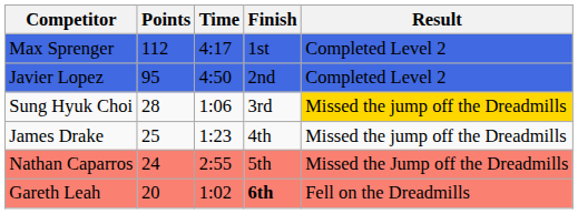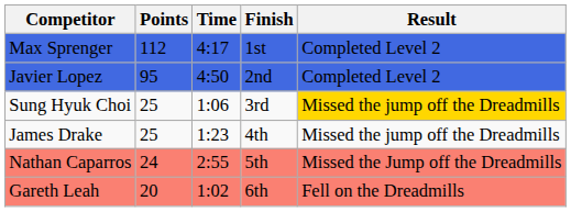Sung Hyuk Choi | Points: 28 -> 25
Gareth Leah | Finish: bold -> normal
